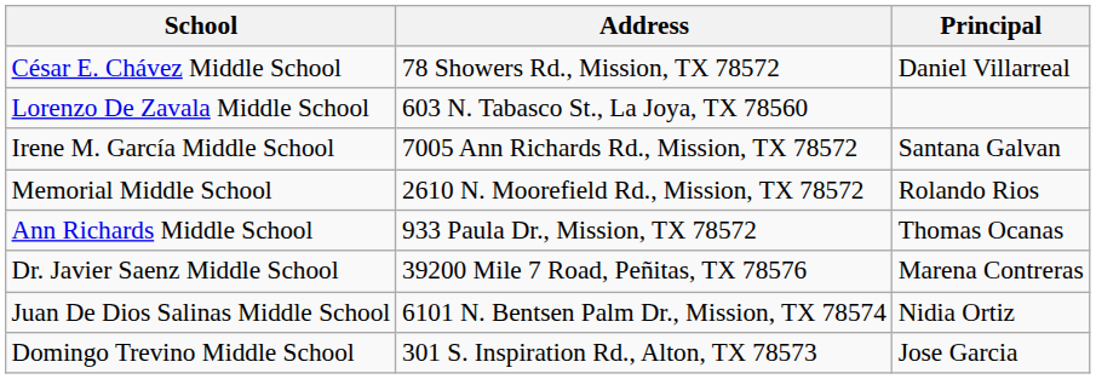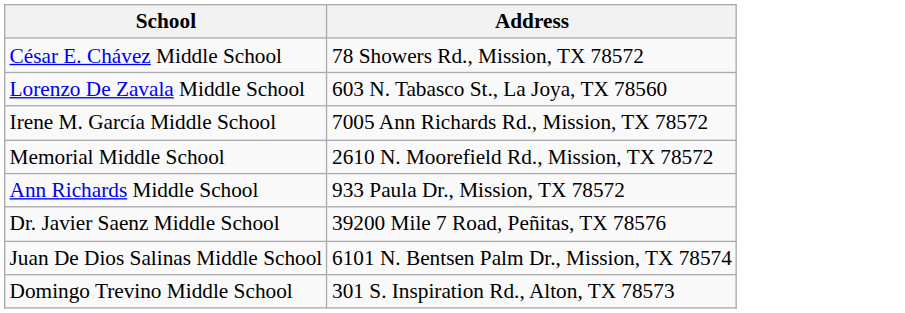- column: Principal | Daniel Villarreal | Santana Galvan | Rolando Rios | Thomas Ocanas | Marena Contreras | Nidia Ortiz | Jose Garcia
